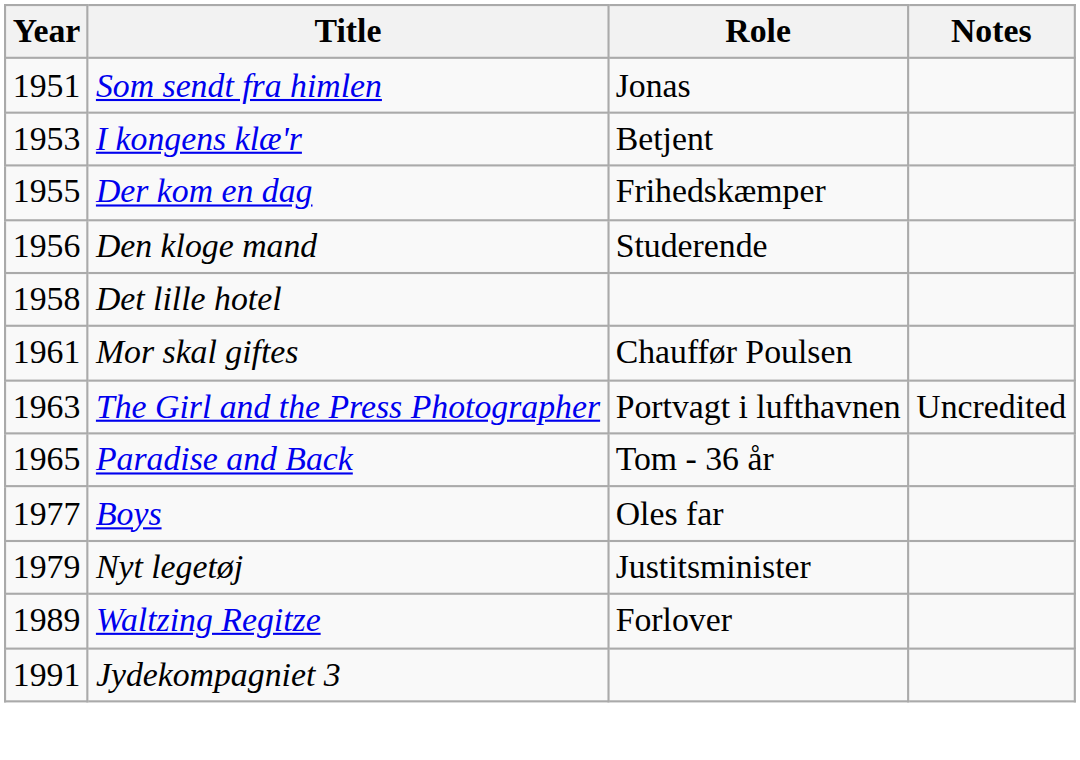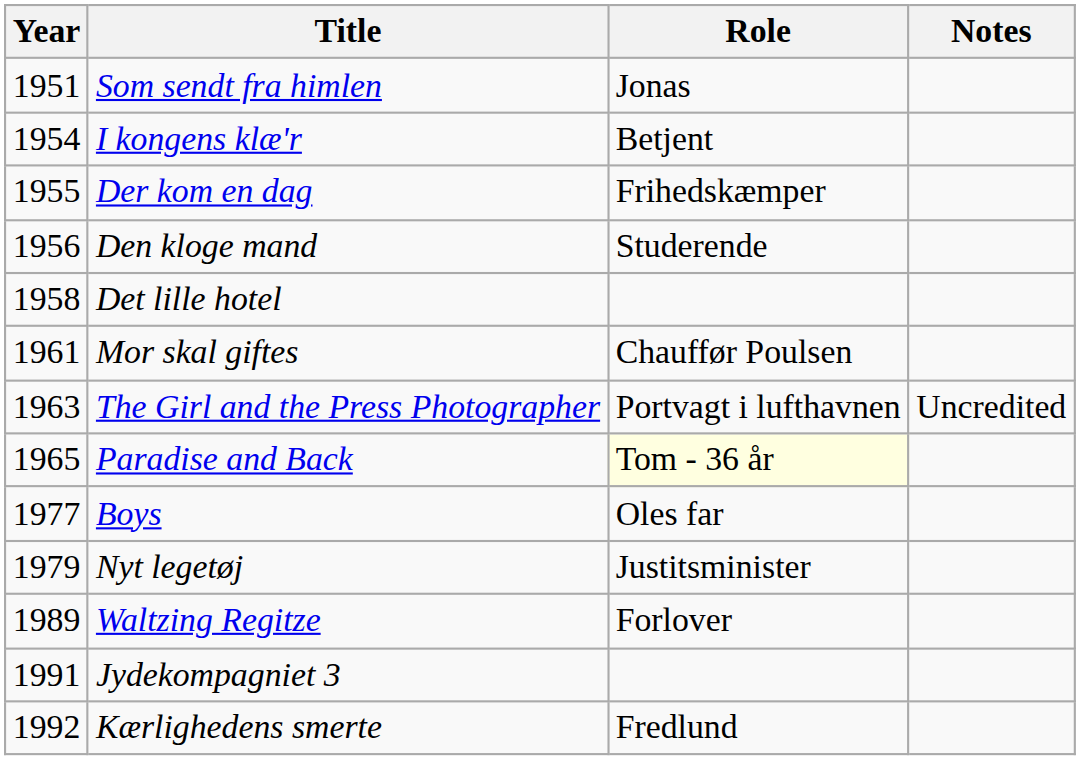I kongens klæ'r | Year: 1953 -> 1954
Paradise and Back | Role: no background -> lightyellow background
+ row: 1992 | Kærlighedens smerte | Fredlund
